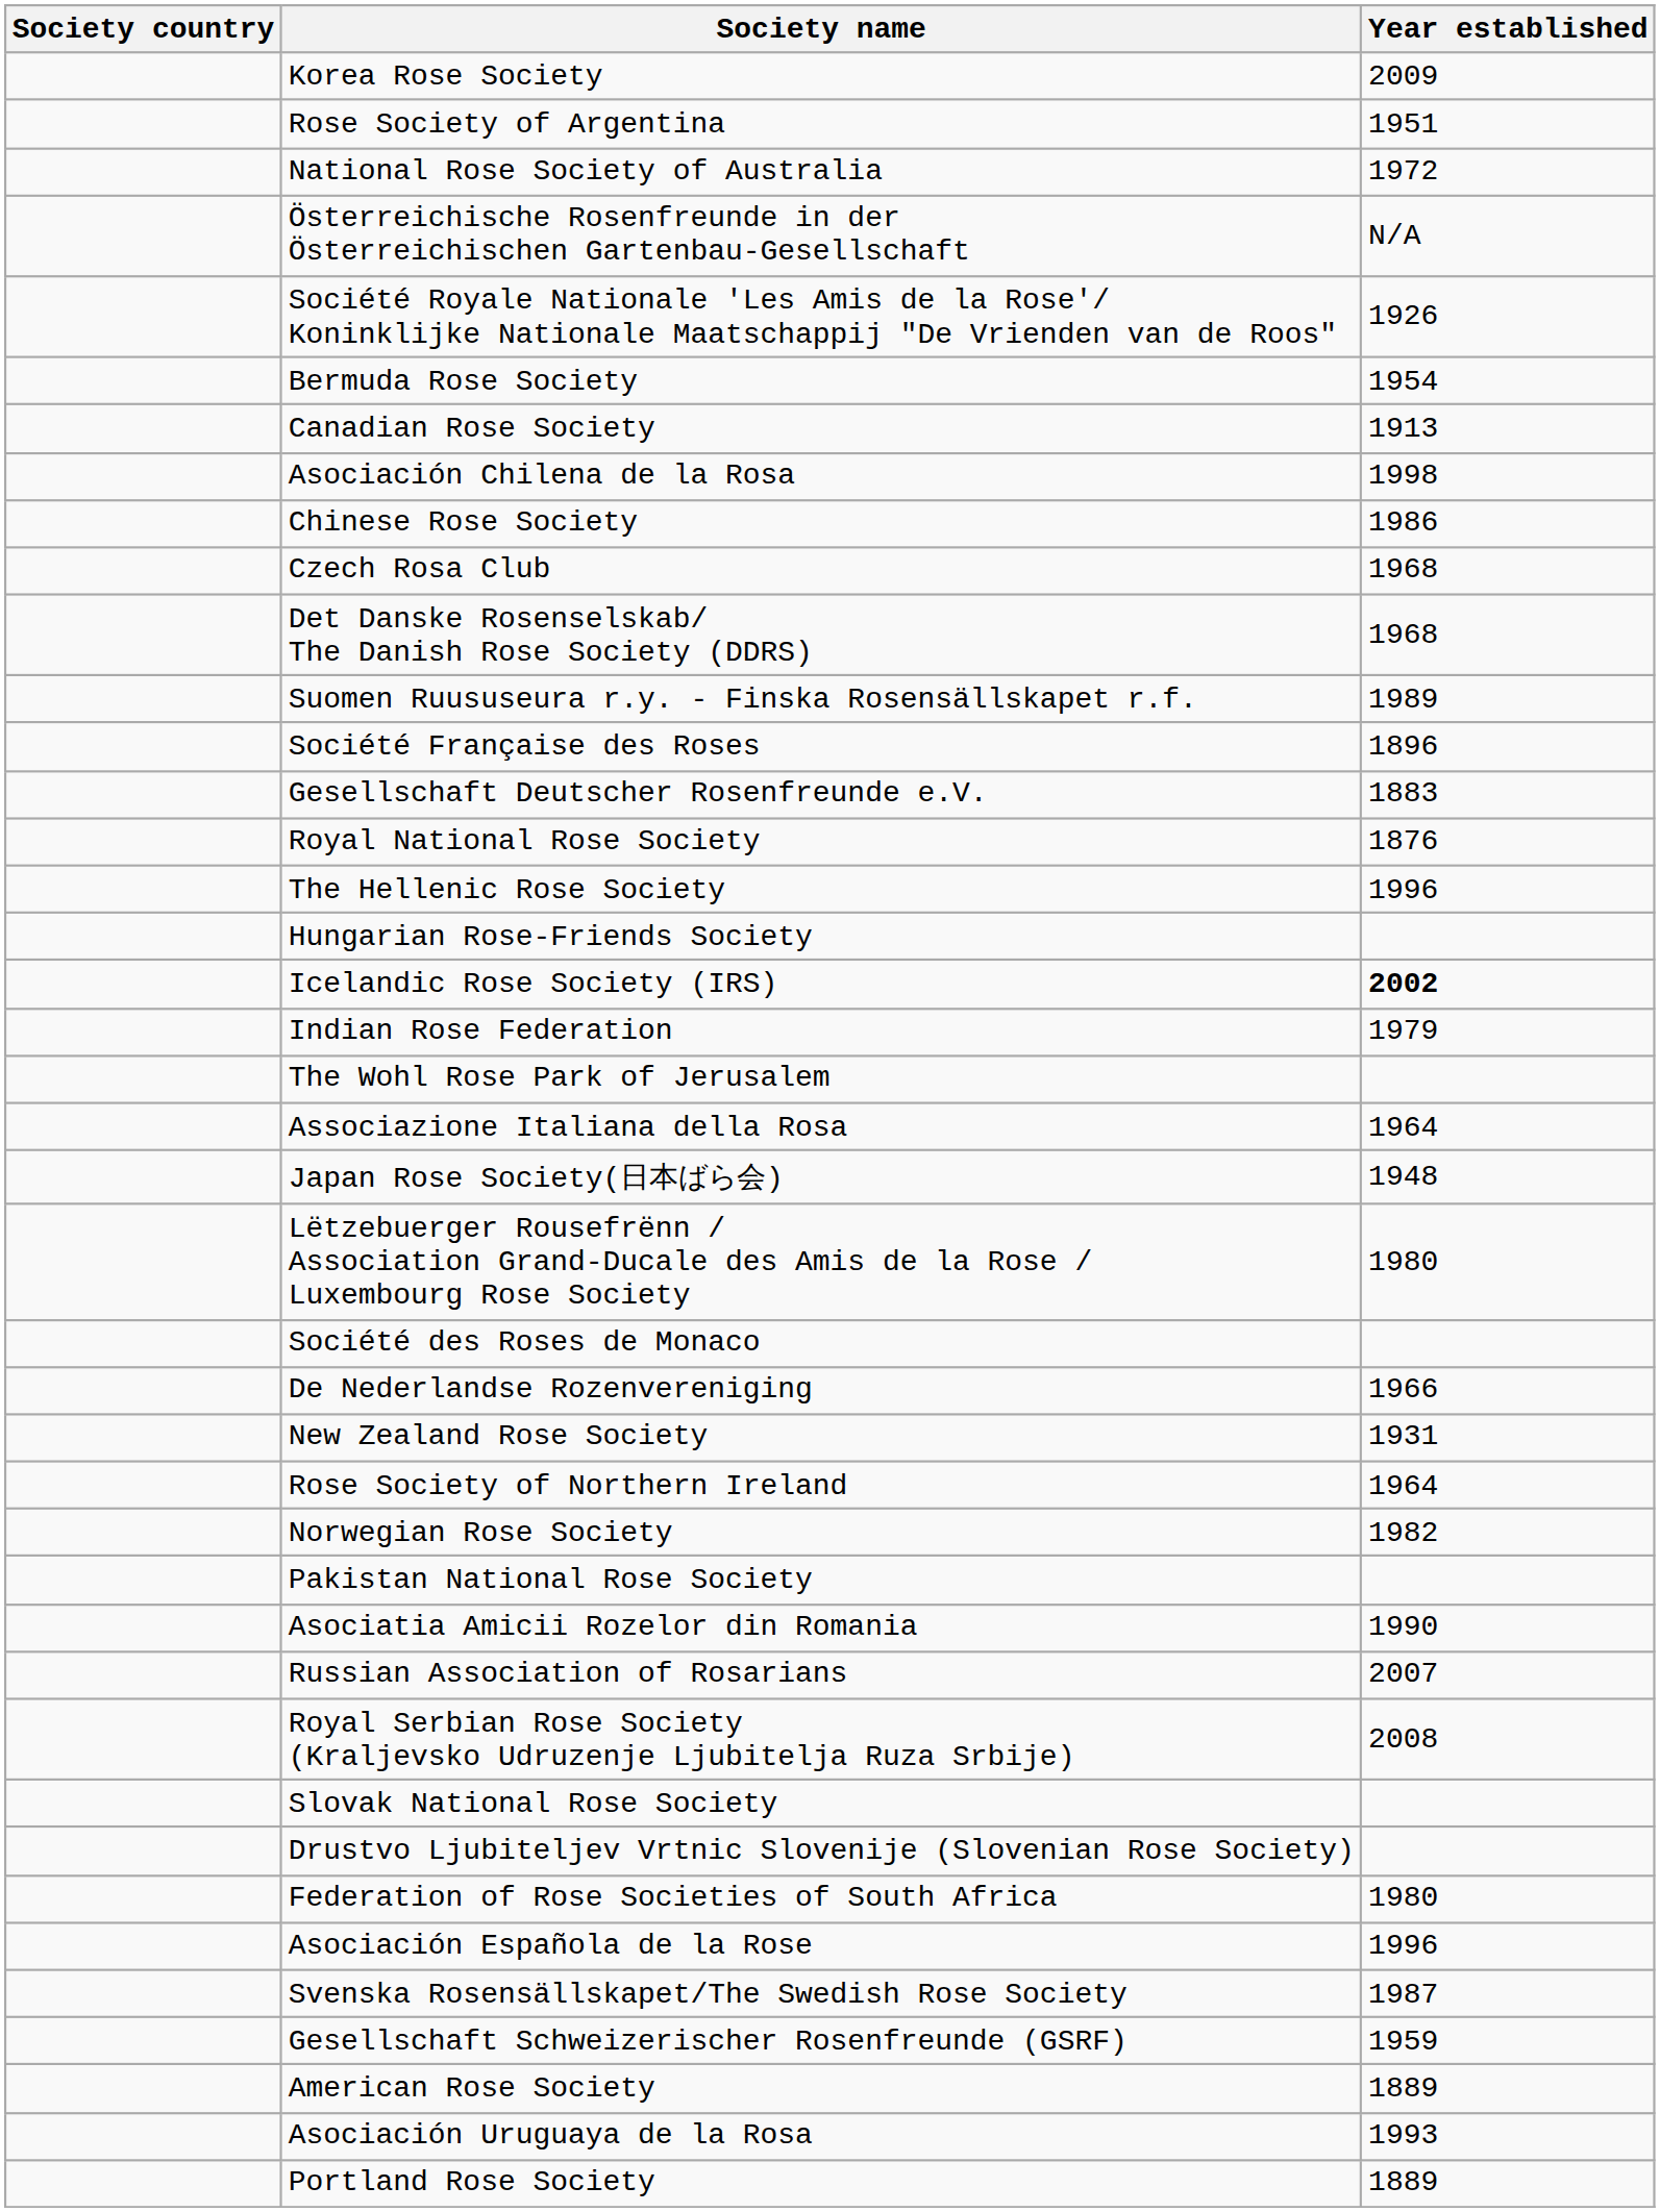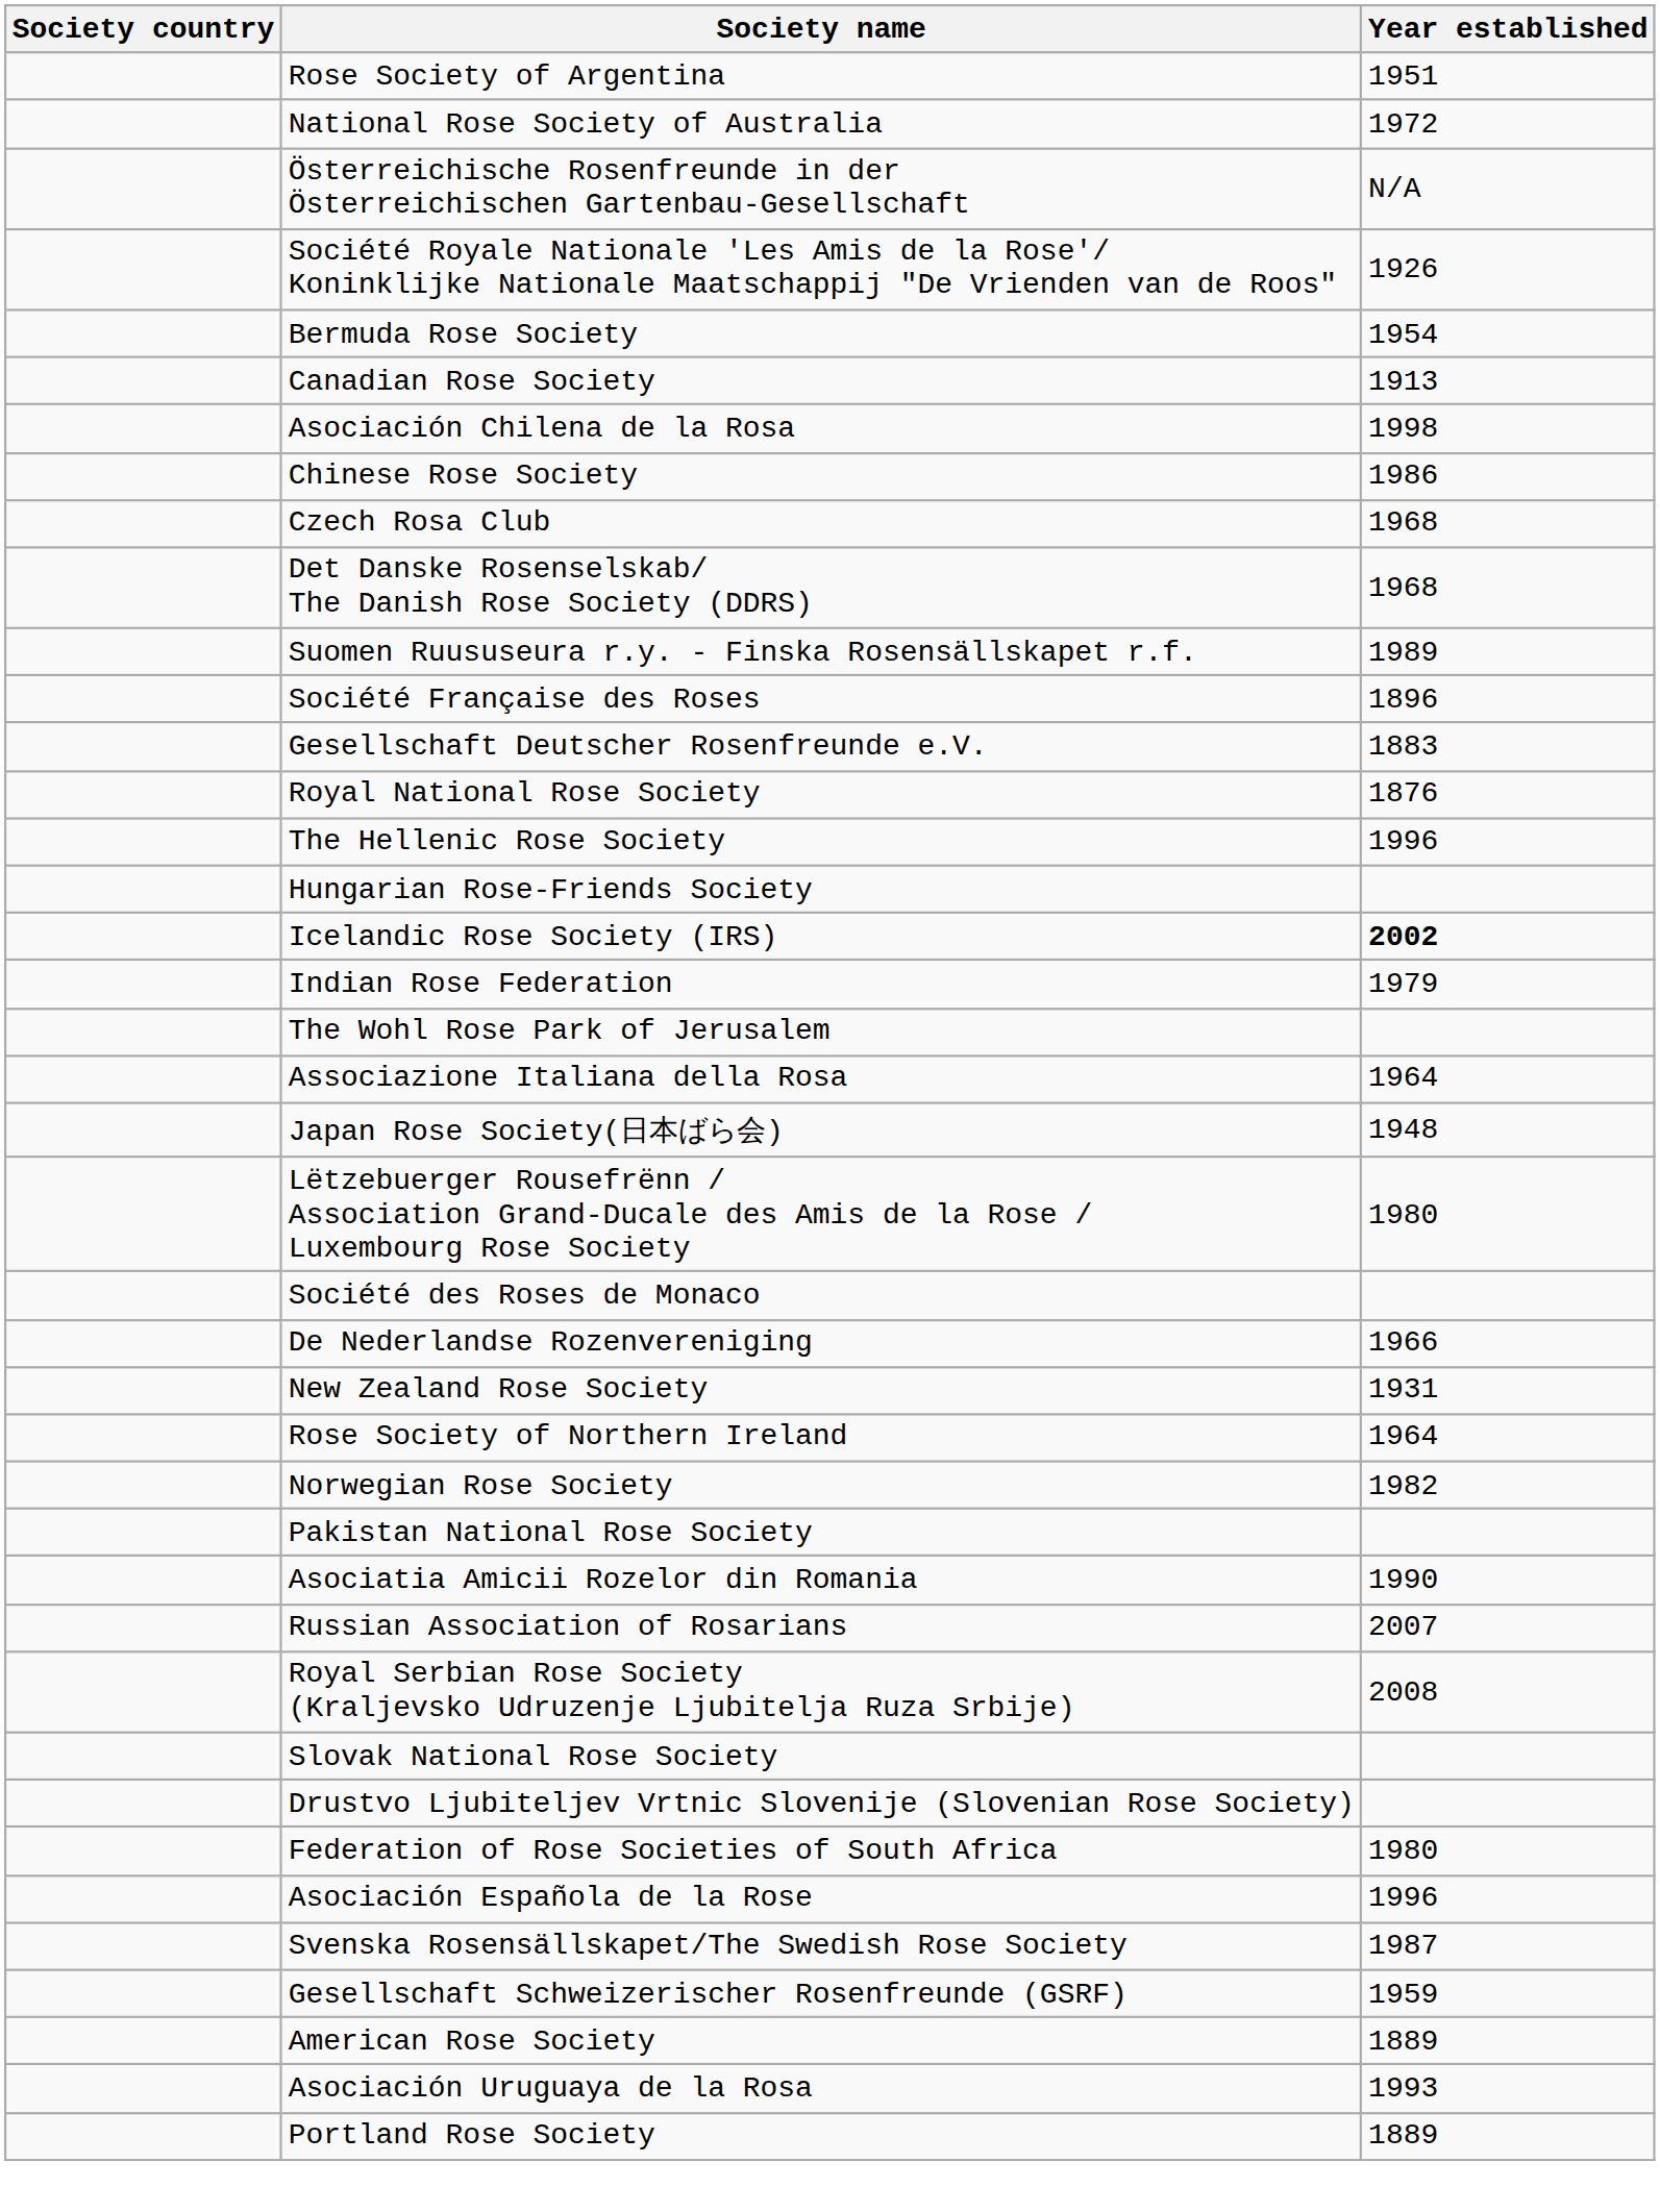- row: Korea Rose Society | 2009
